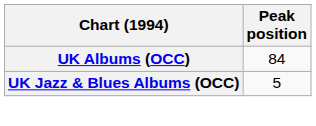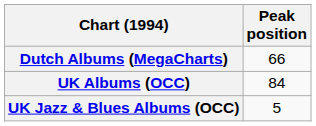+ row: Dutch Albums (MegaCharts) | 66
